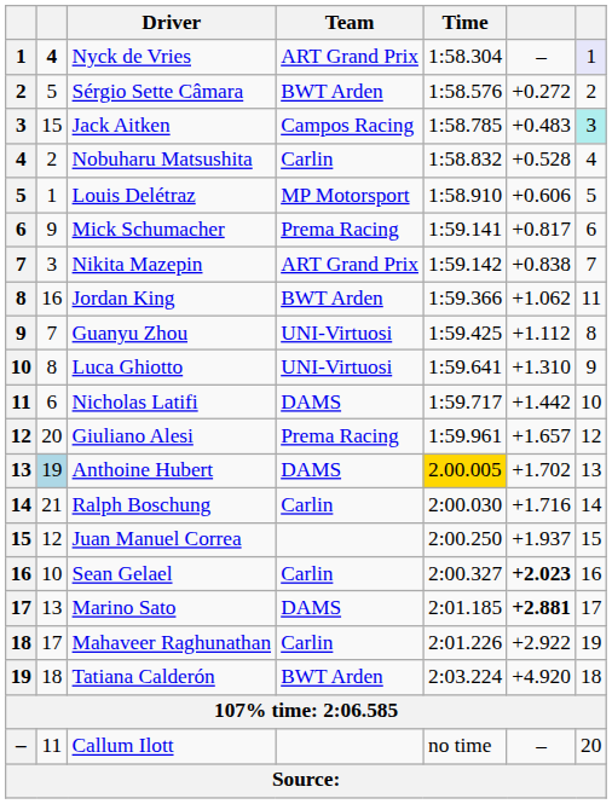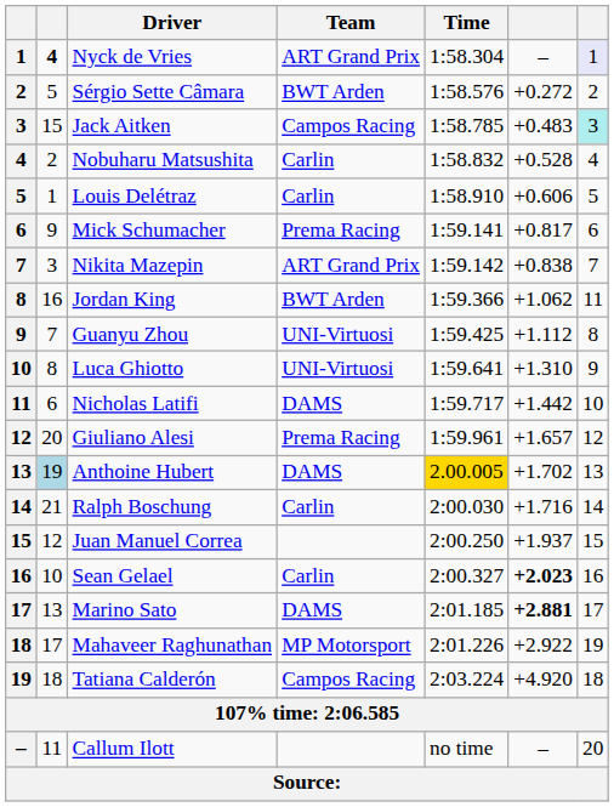Louis Delétraz | Team: MP Motorsport -> Carlin
Mahaveer Raghunathan | Team: Carlin -> MP Motorsport
Tatiana Calderón | Team: BWT Arden -> Campos Racing
